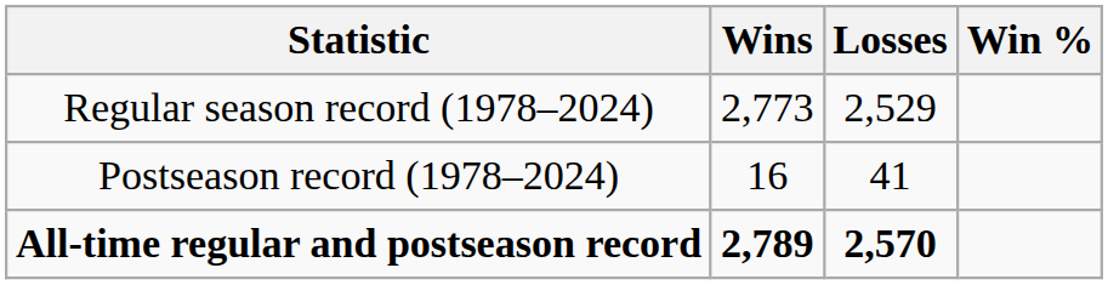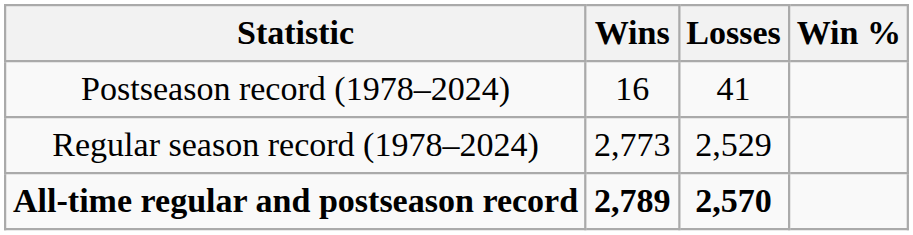rows swapped: Regular season record (1978–2024) <-> Postseason record (1978–2024)
